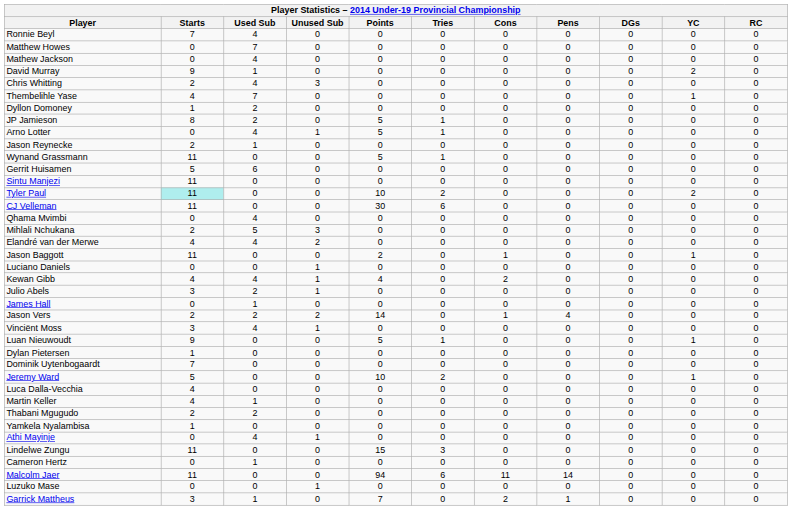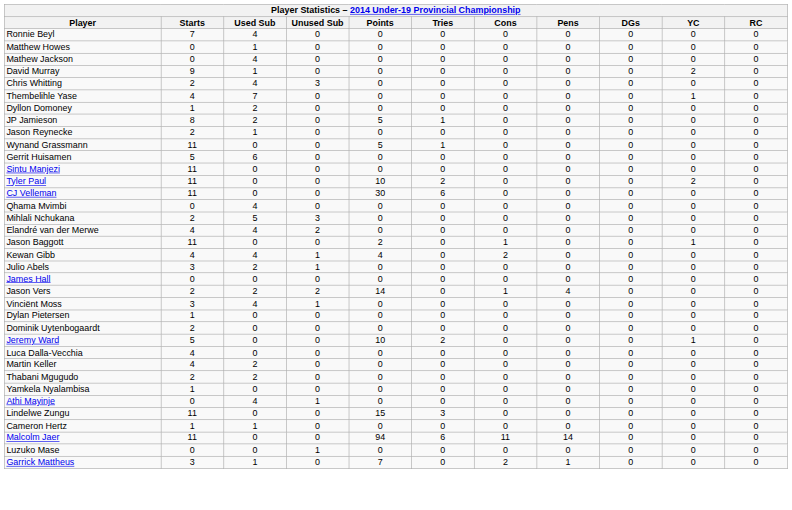Matthew Howes | Used Sub: 7 -> 1
- row: Arno Lotter | 0 | 4 | 1 | 5 | 1 | 0 | 0 | 0 | 0 | 0
Tyler Paul | Starts: paleturquoise background -> no background
- row: Luciano Daniels | 0 | 0 | 1 | 0 | 0 | 0 | 0 | 0 | 0 | 0
James Hall | Used Sub: 1 -> 0
- row: Luan Nieuwoudt | 9 | 0 | 0 | 5 | 1 | 0 | 0 | 0 | 1 | 0
Dominik Uytenbogaardt | Starts: 7 -> 2
Martin Keller | Used Sub: 1 -> 2
Cameron Hertz | Starts: 0 -> 1
